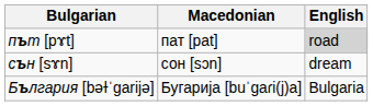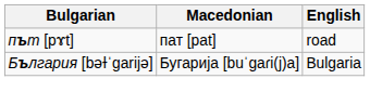път [pɤt] | English: lightgrey background -> no background
- row: сън [sɤn] | сон [sɔn] | dream
